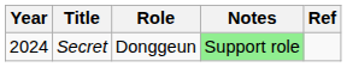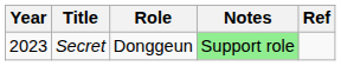Secret | Year: 2024 -> 2023
